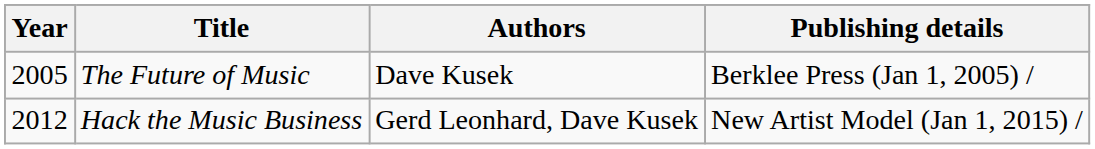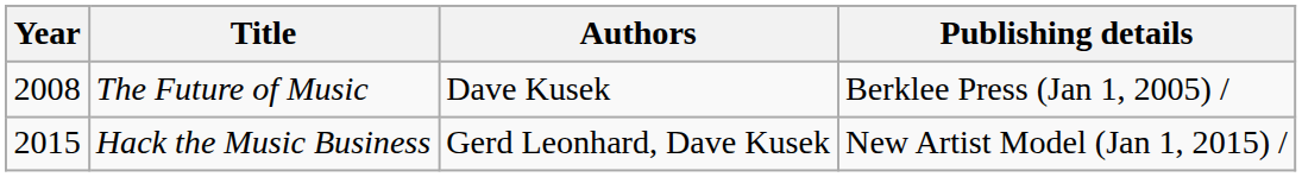The Future of Music | Year: 2005 -> 2008
Hack the Music Business | Year: 2012 -> 2015
